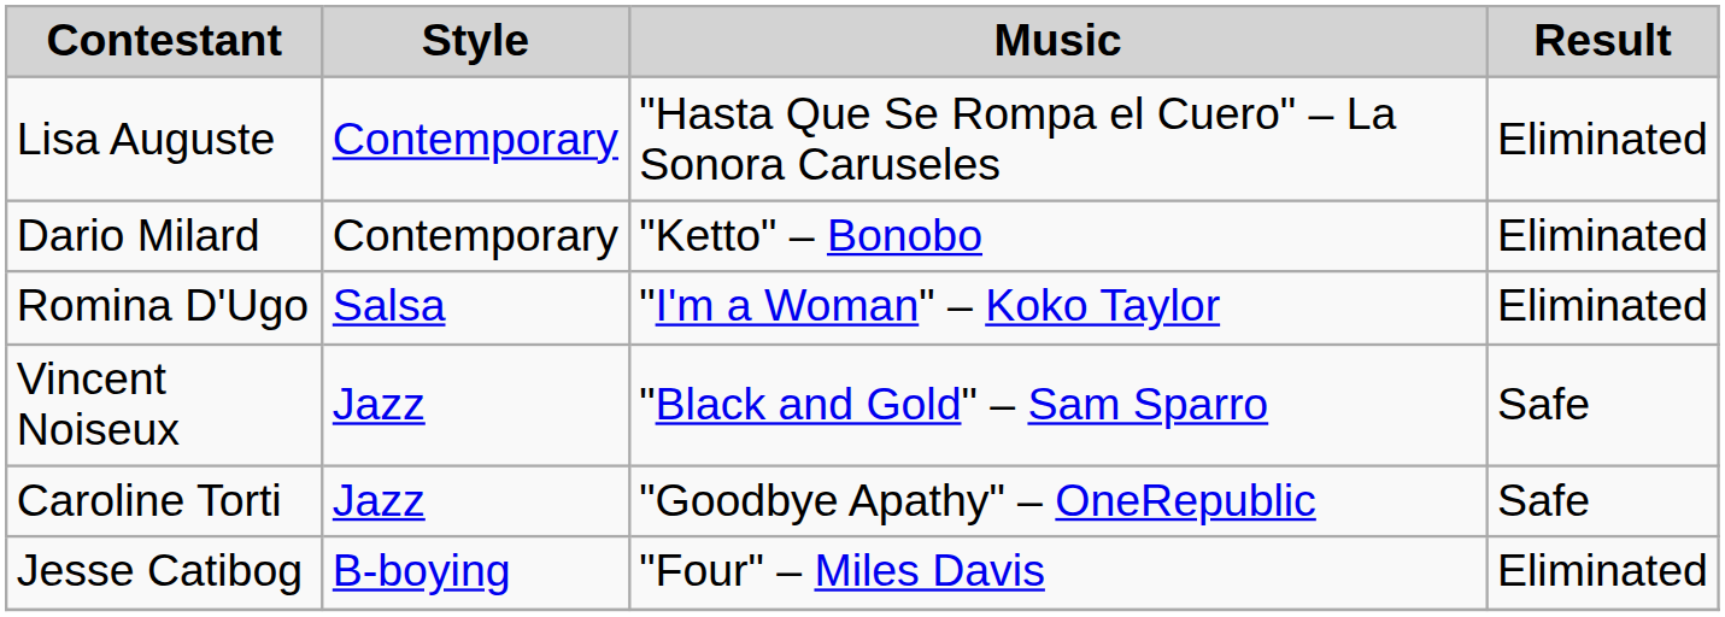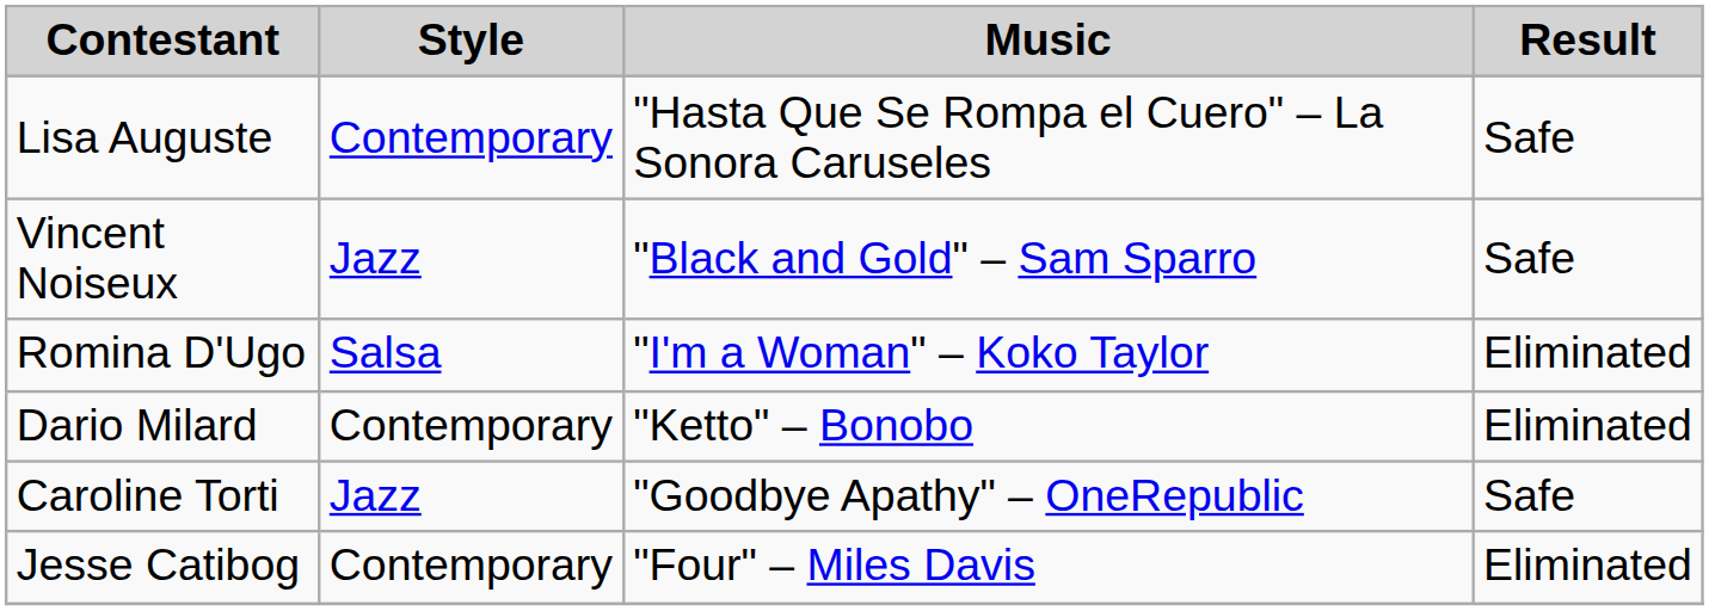Lisa Auguste | Result: Eliminated -> Safe
rows swapped: Dario Milard <-> Vincent Noiseux
Jesse Catibog | Style: B-boying -> Contemporary
